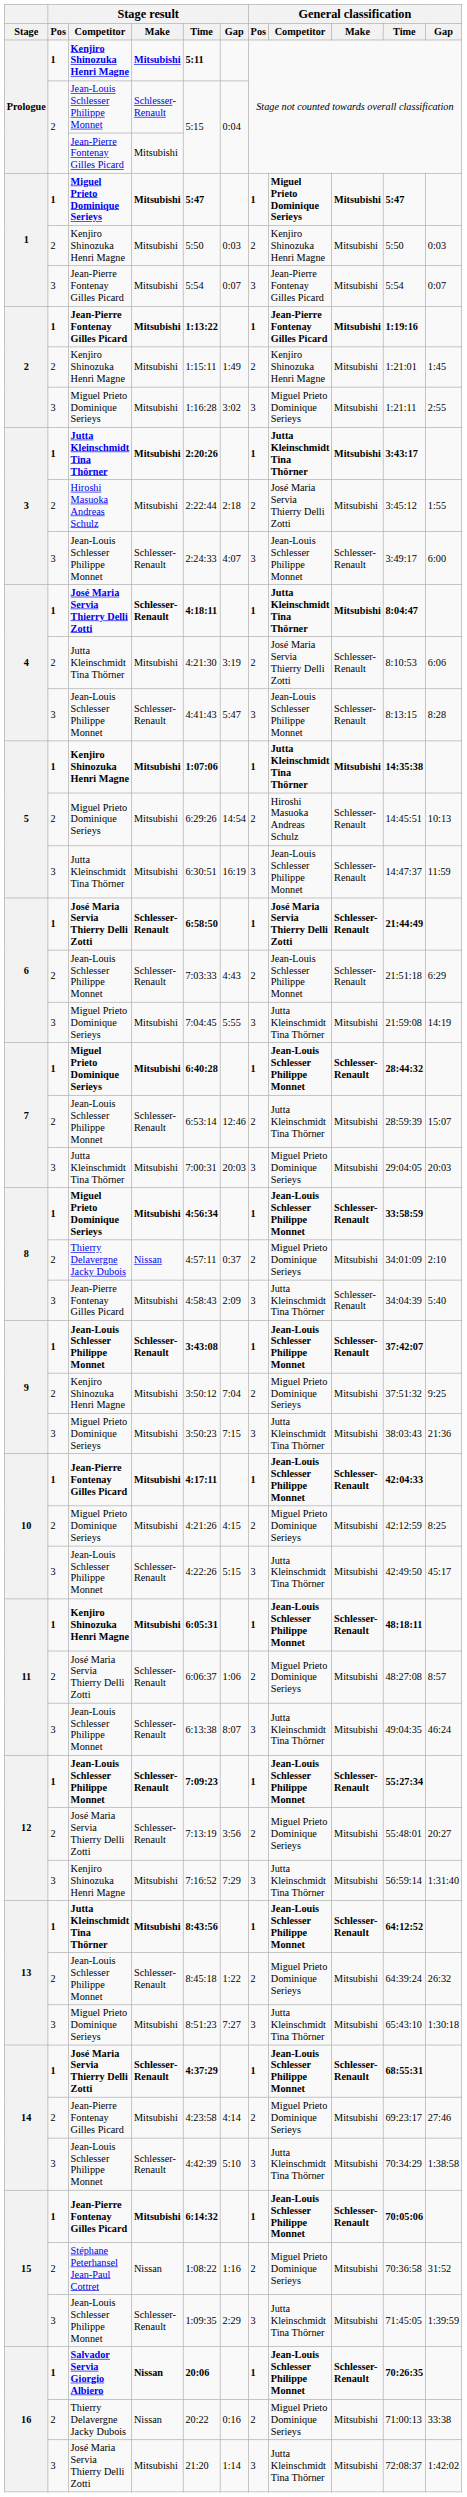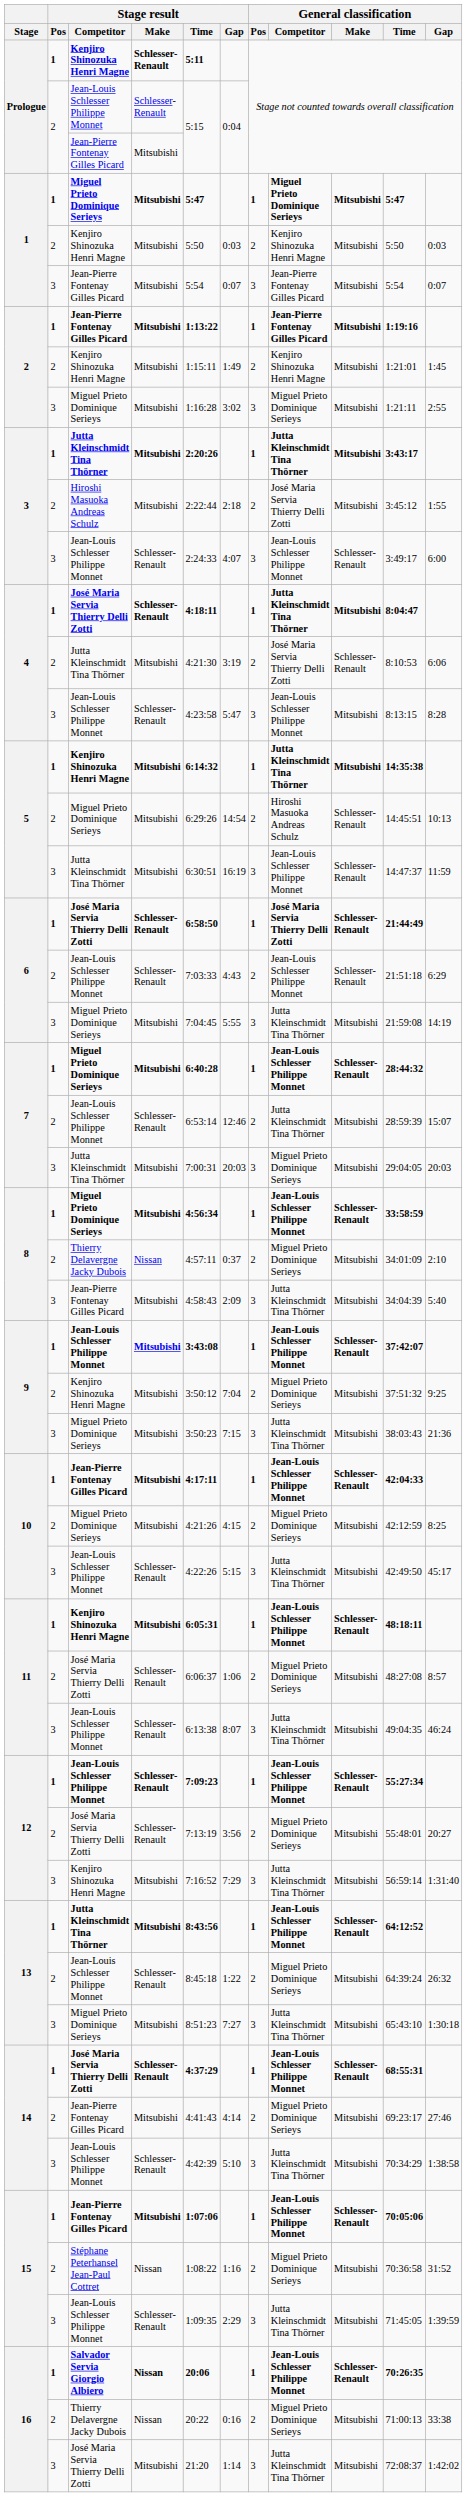Prologue / Kenjiro Shinozuka Henri Magne | Stage result / Make: Mitsubishi -> Schlesser-Renault
4 / Jean-Louis Schlesser Philippe Monnet | Stage result / Time: 4:41:43 -> 4:23:58
4 / Jean-Louis Schlesser Philippe Monnet | General classification / Make: Schlesser-Renault -> Mitsubishi
5 / Kenjiro Shinozuka Henri Magne | Stage result / Time: 1:07:06 -> 6:14:32
8 / Jean-Pierre Fontenay Gilles Picard | General classification / Make: Schlesser-Renault -> Mitsubishi
9 / Jean-Louis Schlesser Philippe Monnet | Stage result / Make: Schlesser-Renault -> Mitsubishi
14 / Jean-Pierre Fontenay Gilles Picard | Stage result / Time: 4:23:58 -> 4:41:43
15 / Jean-Pierre Fontenay Gilles Picard | Stage result / Time: 6:14:32 -> 1:07:06
